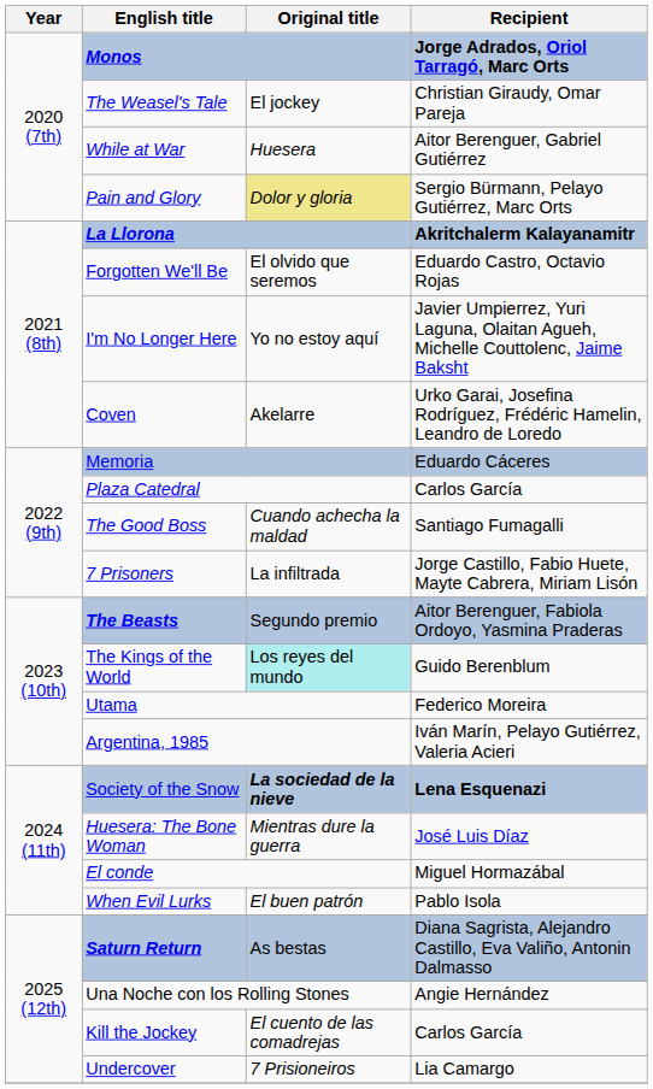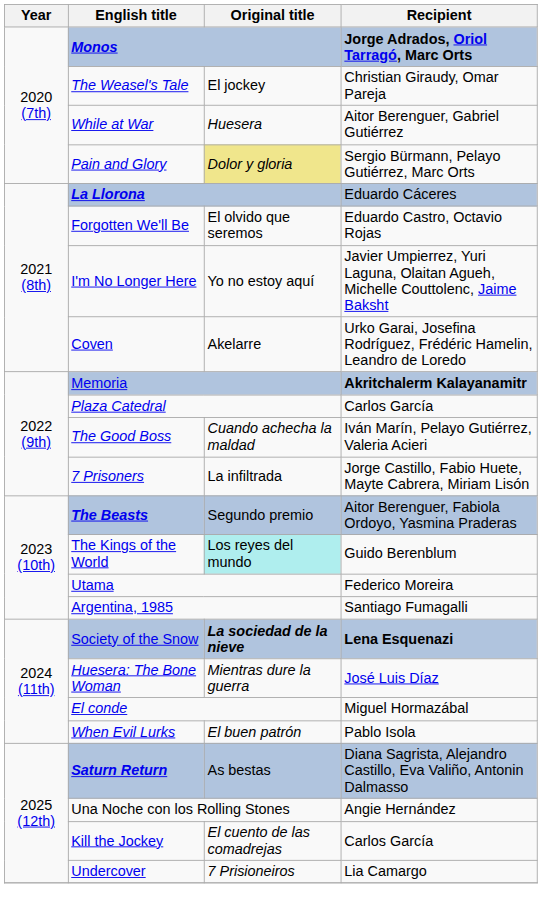La Llorona | Recipient: Akritchalerm Kalayanamitr -> Eduardo Cáceres
Memoria | Recipient: Eduardo Cáceres -> Akritchalerm Kalayanamitr
The Good Boss | Recipient: Santiago Fumagalli -> Iván Marín, Pelayo Gutiérrez, Valeria Acieri
Argentina, 1985 | Recipient: Iván Marín, Pelayo Gutiérrez, Valeria Acieri -> Santiago Fumagalli
